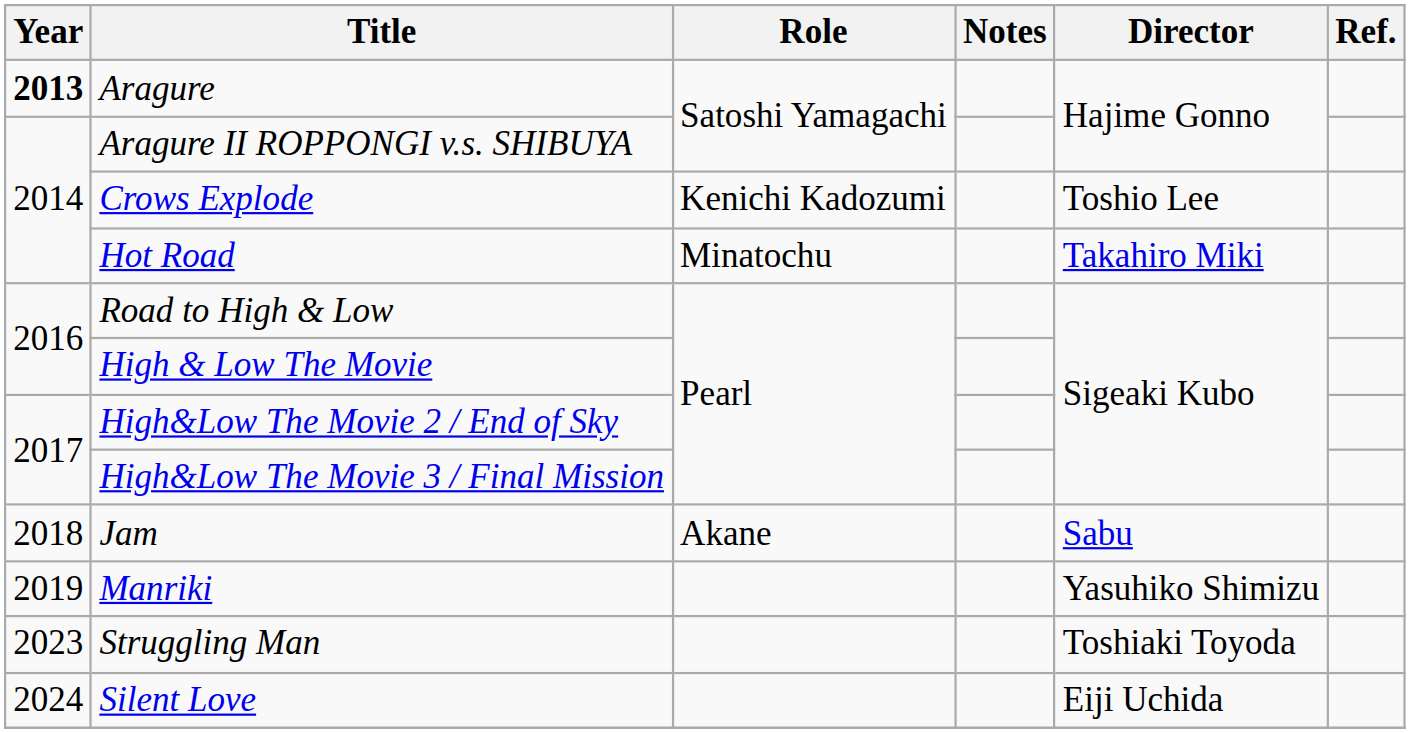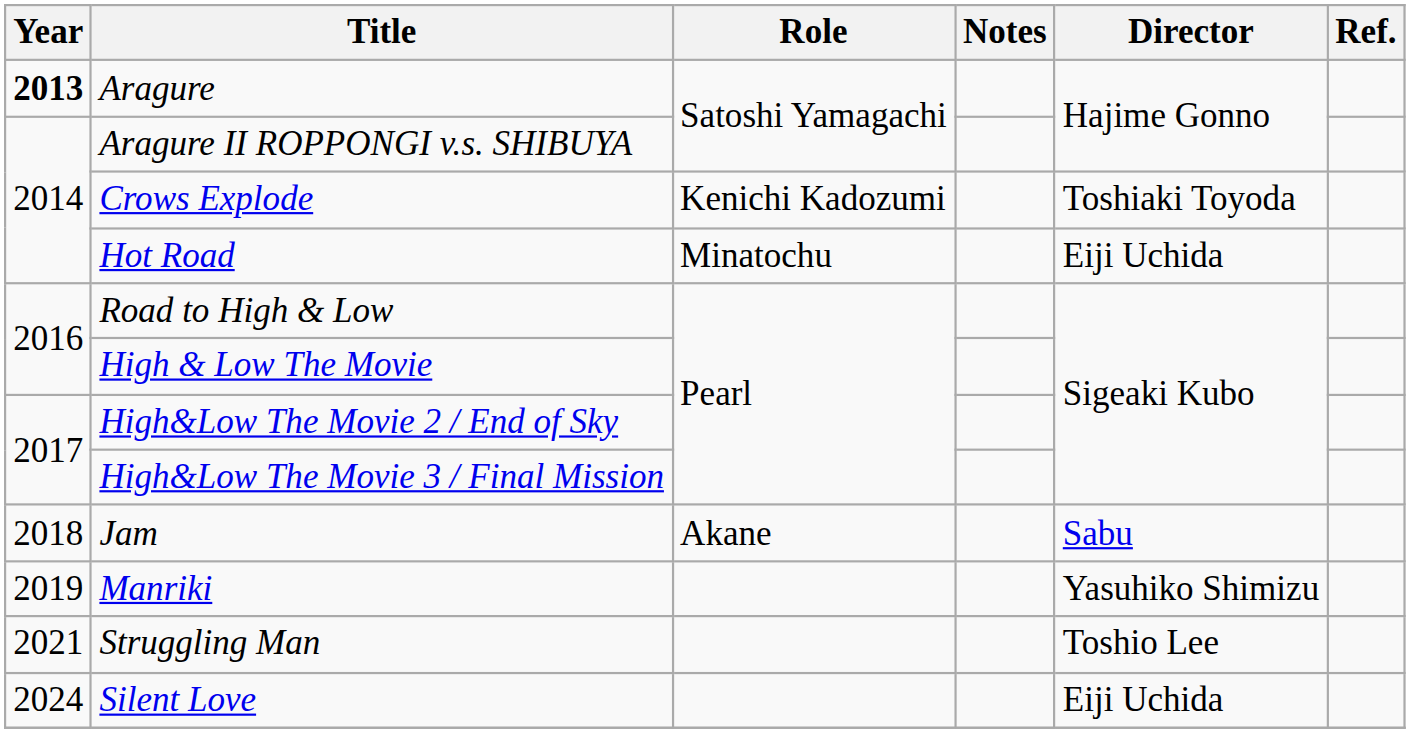Crows Explode | Director: Toshio Lee -> Toshiaki Toyoda
Hot Road | Director: Takahiro Miki -> Eiji Uchida
Struggling Man | Year: 2023 -> 2021
Struggling Man | Director: Toshiaki Toyoda -> Toshio Lee
